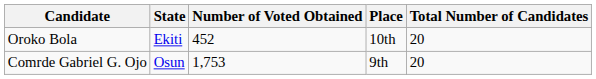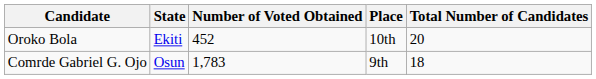Comrde Gabriel G. Ojo | Number of Voted Obtained: 1,753 -> 1,783
Comrde Gabriel G. Ojo | Total Number of Candidates: 20 -> 18
